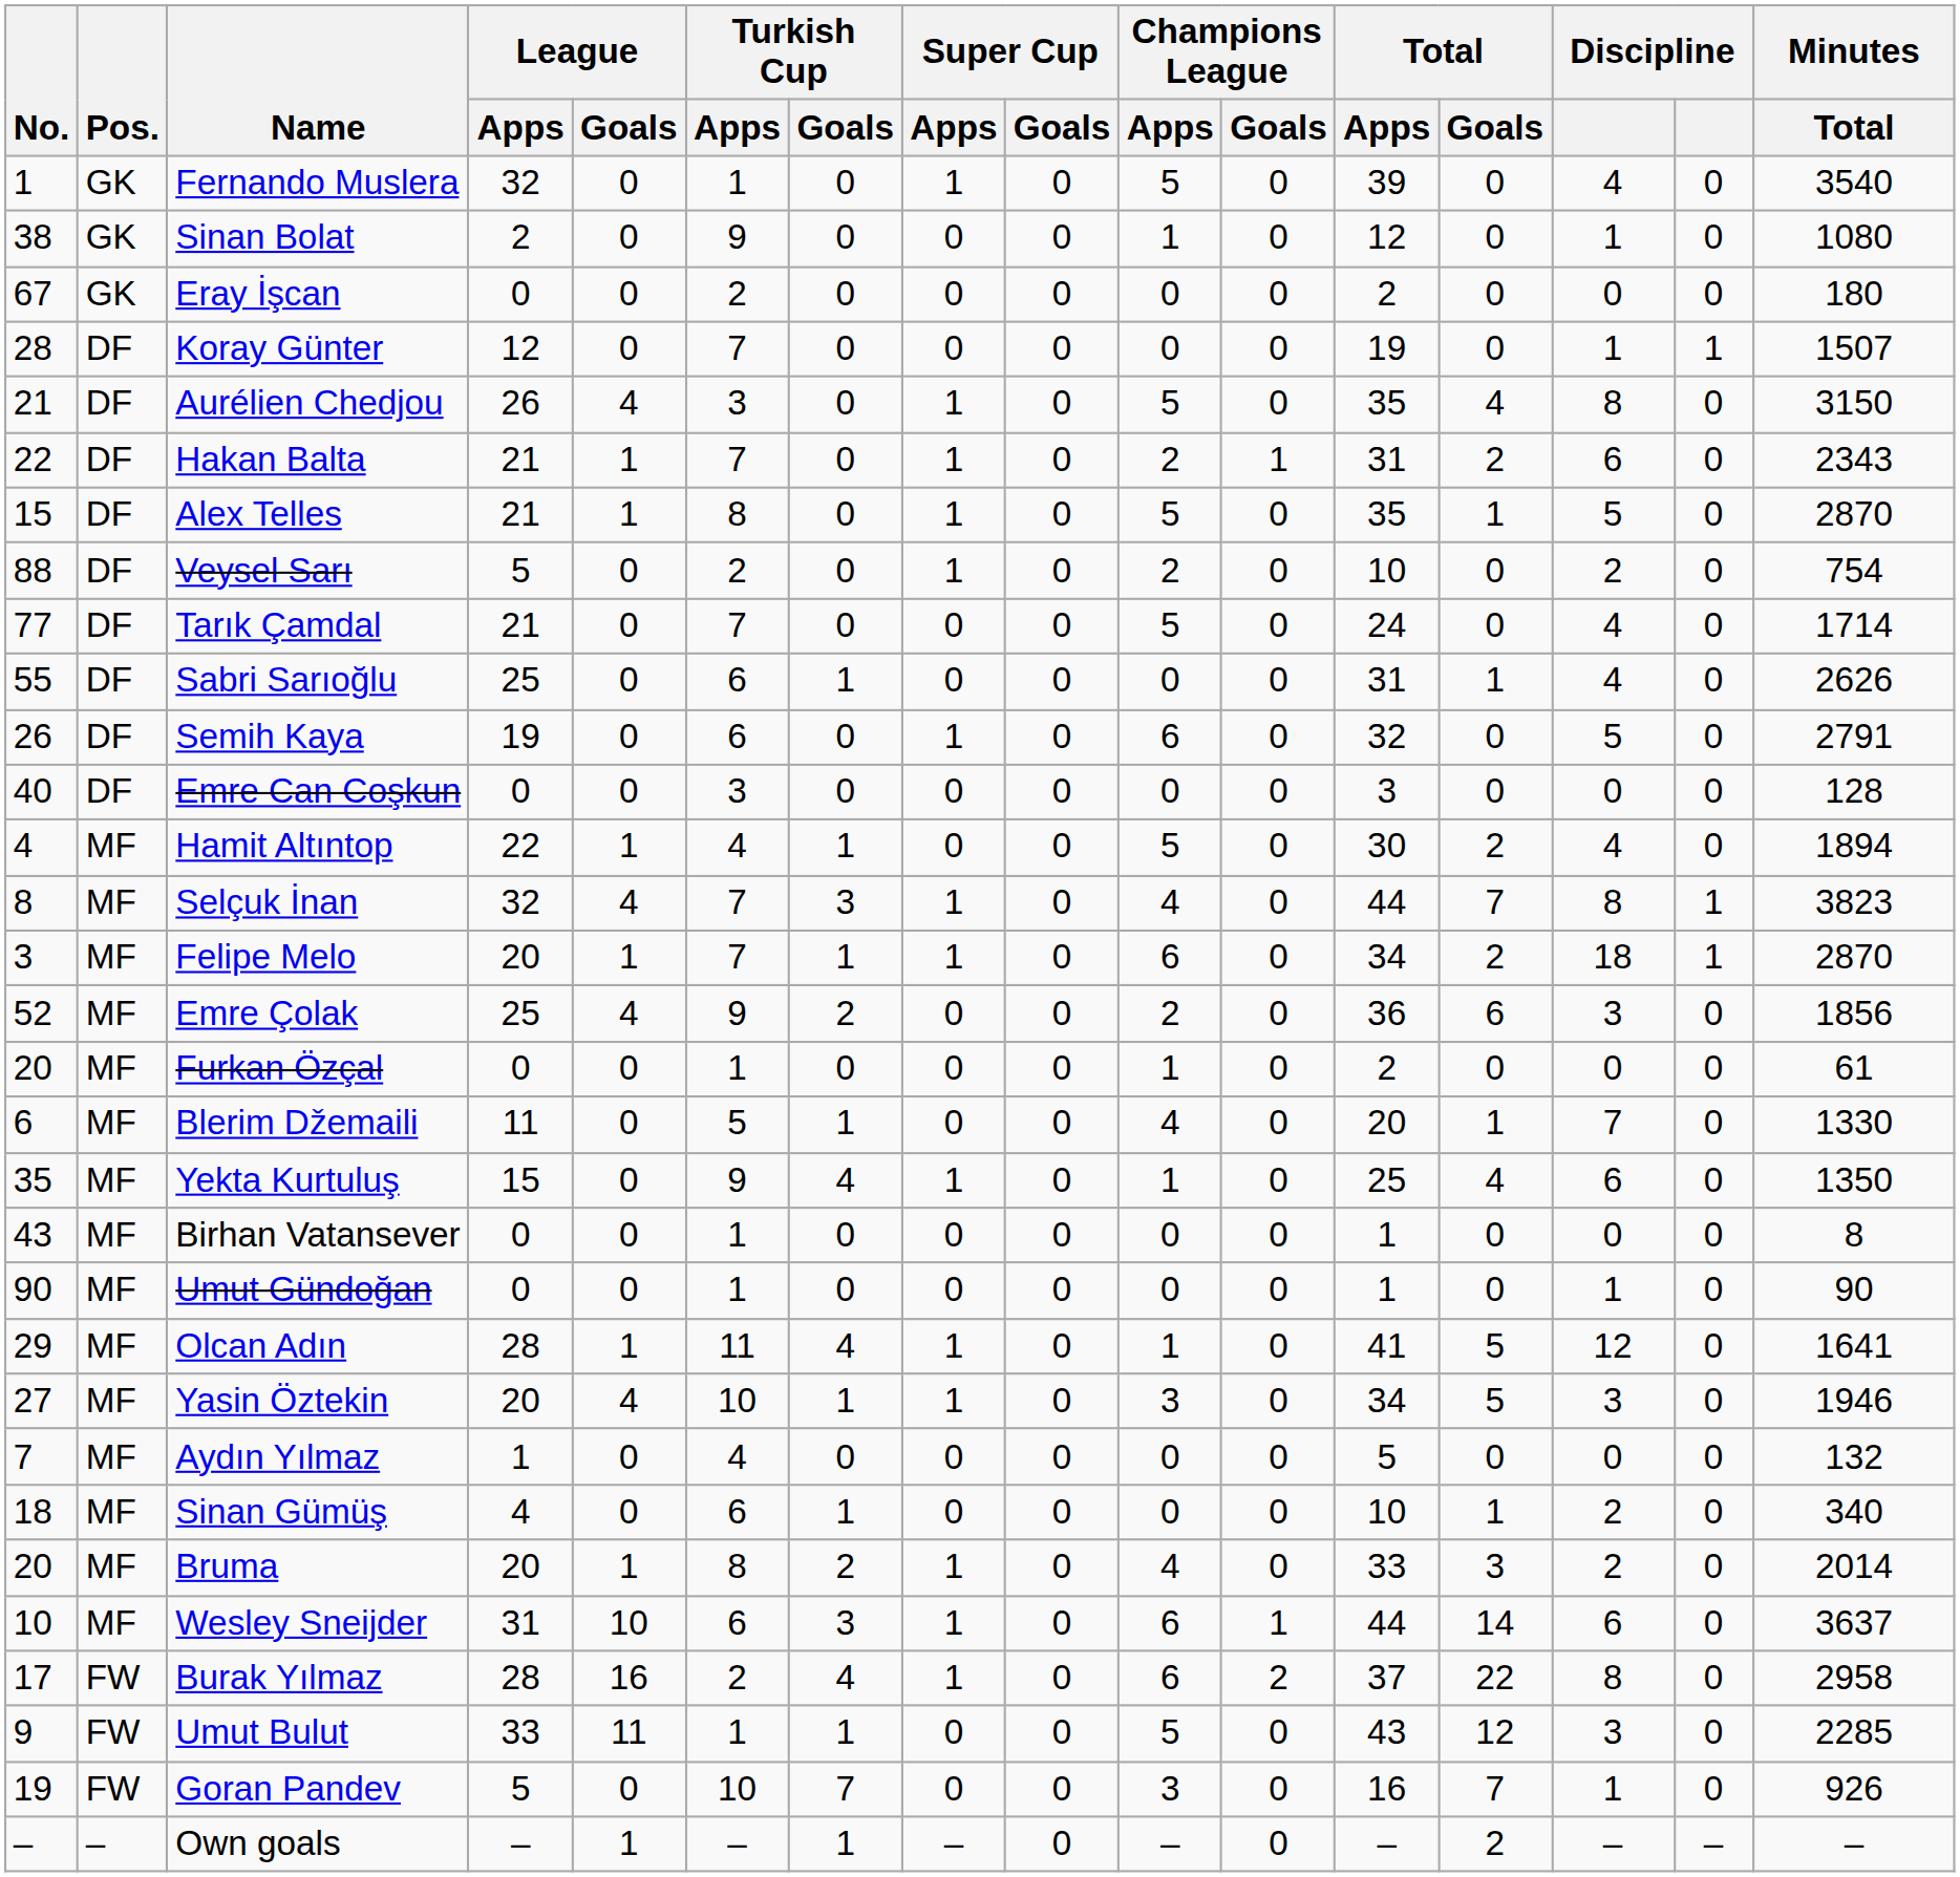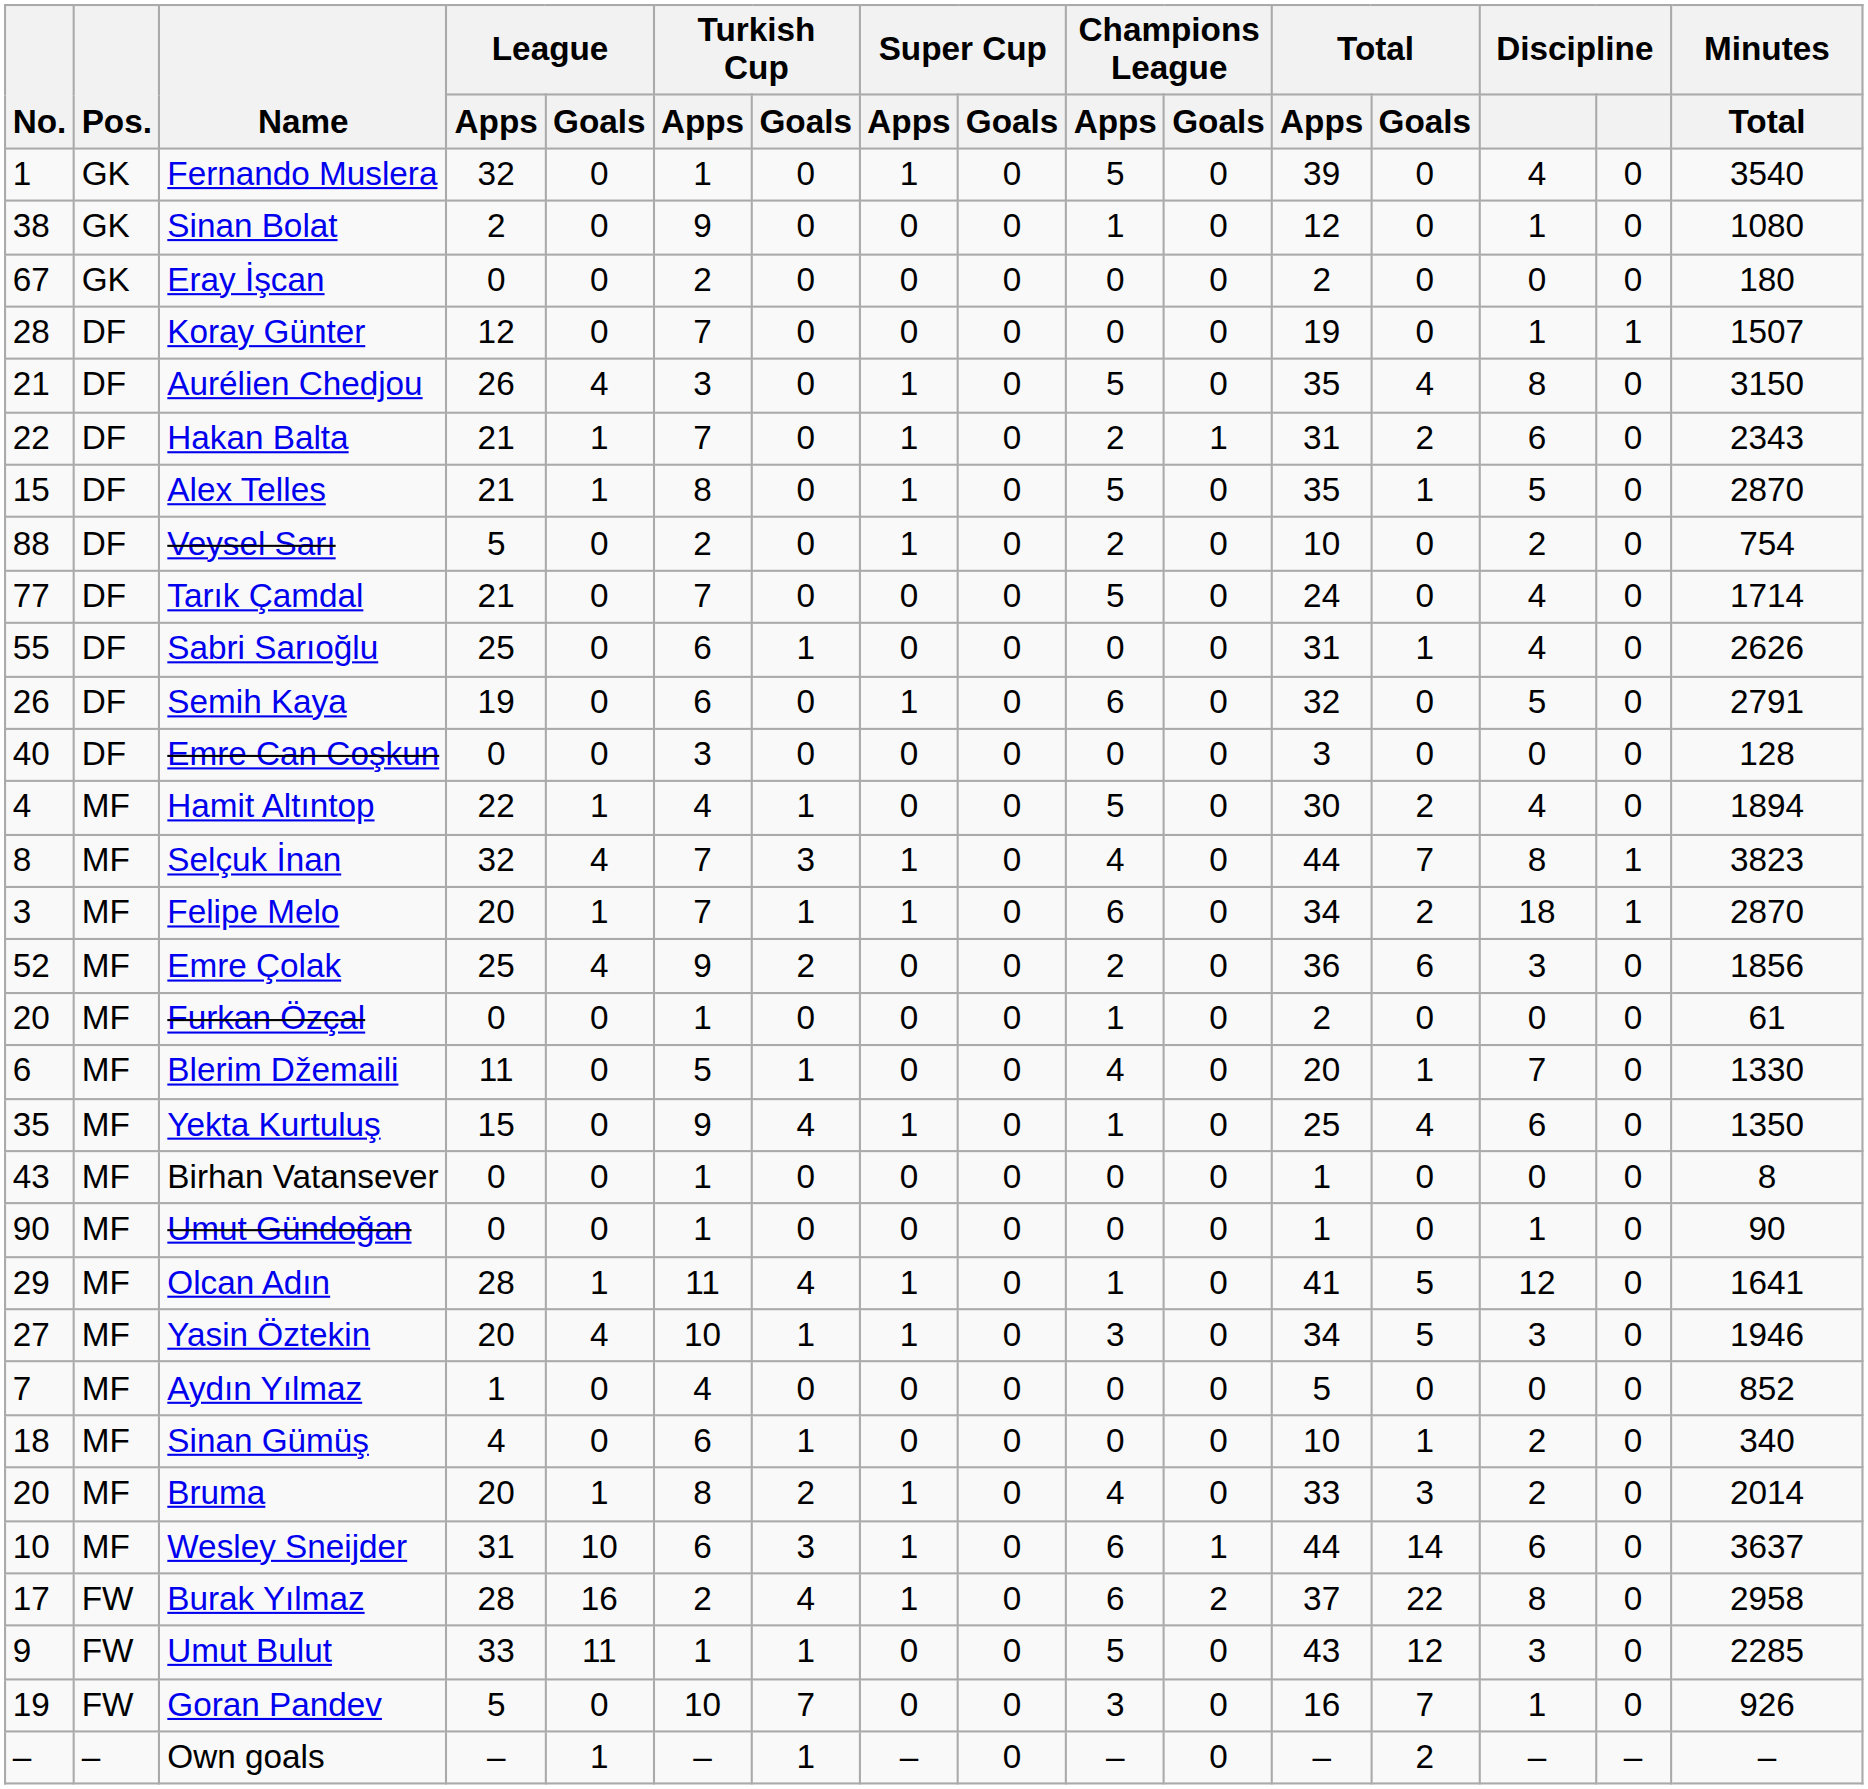Aydın Yılmaz | Minutes / Total: 132 -> 852
